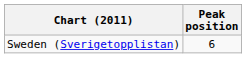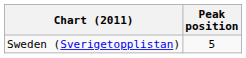Sweden (Sverigetopplistan) | Peak position: 6 -> 5
